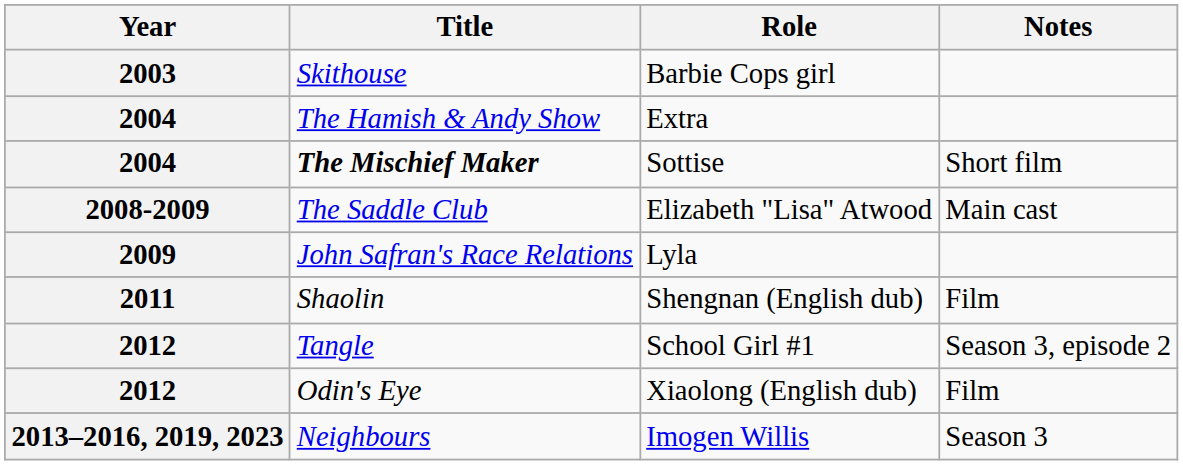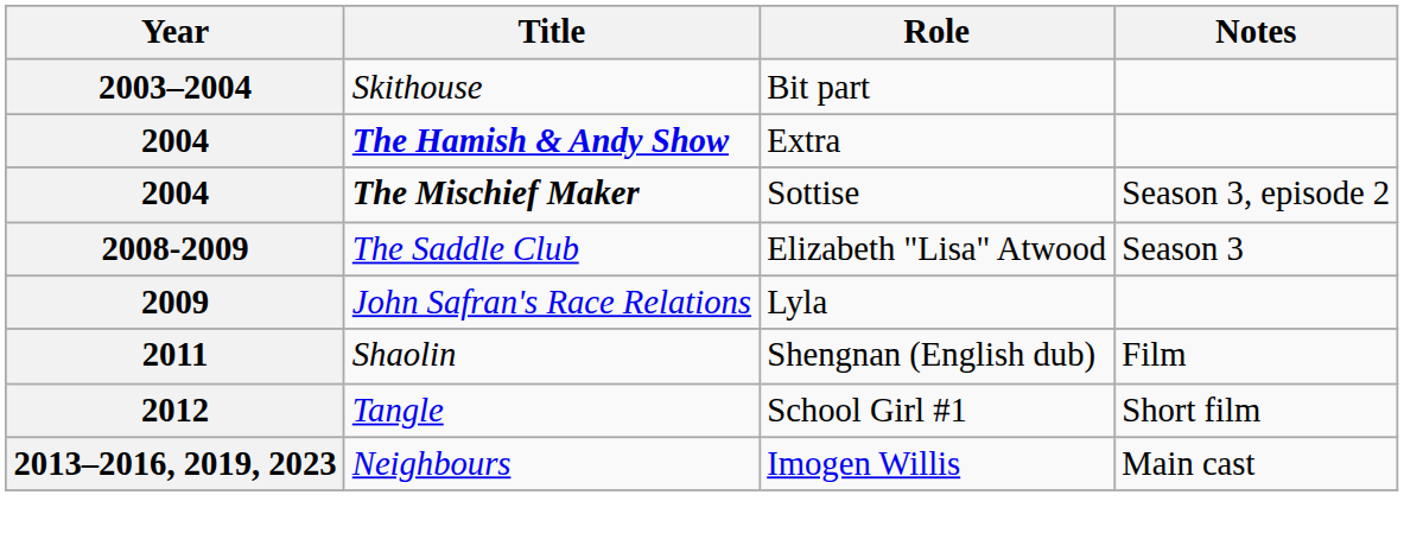- row: 2003 | Skithouse | Barbie Cops girl
+ row: 2003–2004 | Skithouse | Bit part
Extra | Title: normal -> bold
Sottise | Notes: Short film -> Season 3, episode 2
Elizabeth "Lisa" Atwood | Notes: Main cast -> Season 3
School Girl #1 | Notes: Season 3, episode 2 -> Short film
- row: 2012 | Odin's Eye | Xiaolong (English dub) | Film
Imogen Willis | Notes: Season 3 -> Main cast
